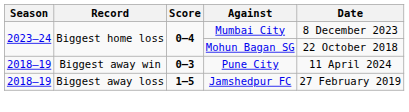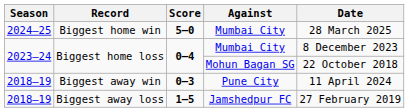+ row: 2024–25 | Biggest home win | 5–0 | Mumbai City | 28 March 2025
